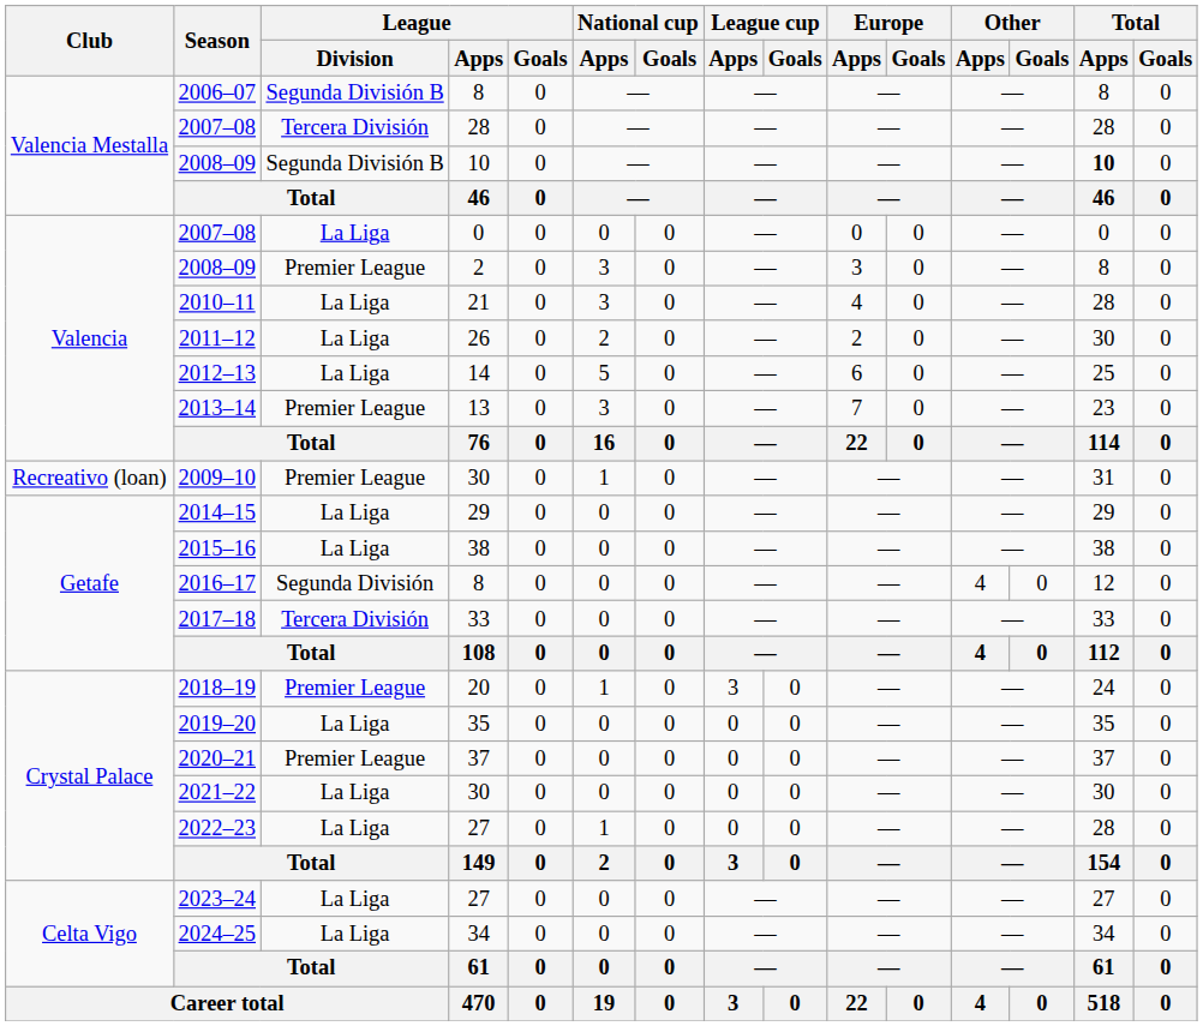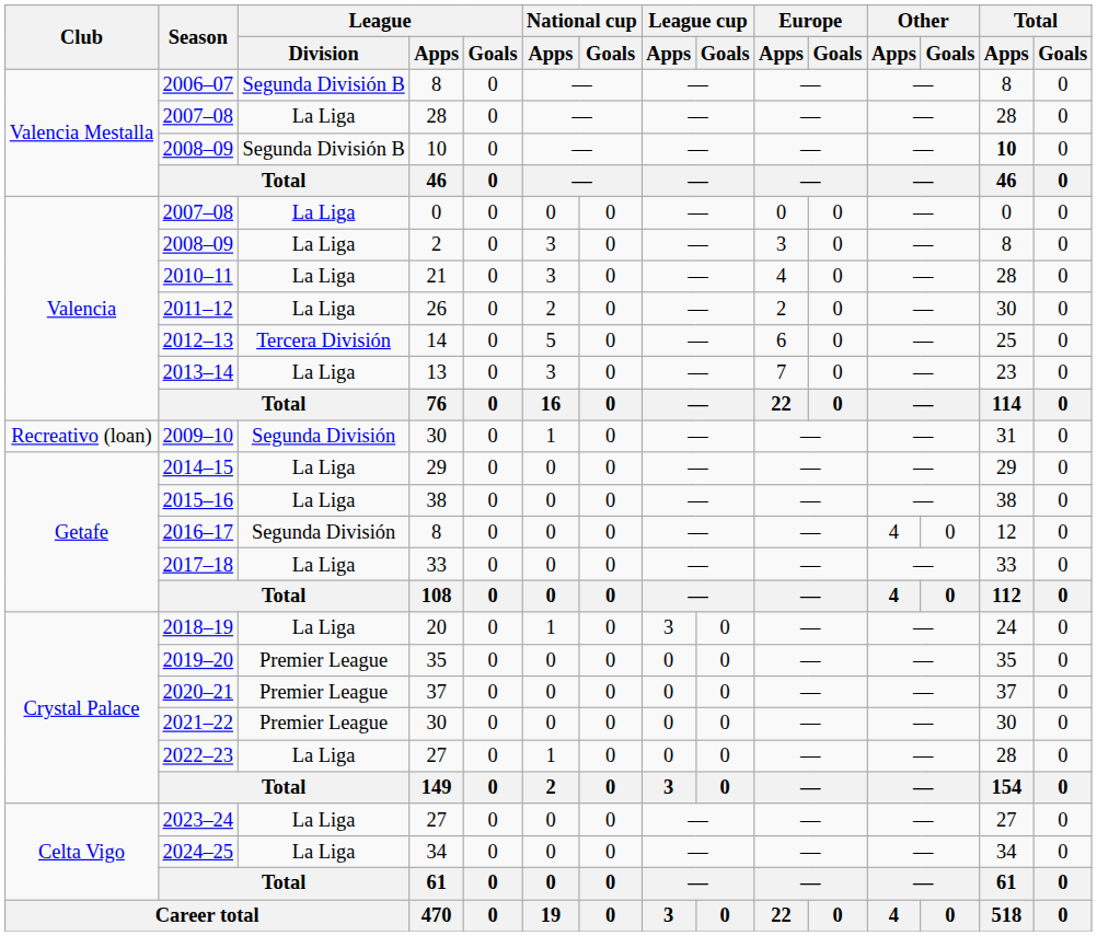2007–08 / 28 | League / Division: Tercera División -> La Liga
2008–09 / 2 | League / Division: Premier League -> La Liga
2012–13 | League / Division: La Liga -> Tercera División
2013–14 | League / Division: Premier League -> La Liga
2009–10 | League / Division: Premier League -> Segunda División
2017–18 | League / Division: Tercera División -> La Liga
2018–19 | League / Division: Premier League -> La Liga
2019–20 | League / Division: La Liga -> Premier League
2021–22 | League / Division: La Liga -> Premier League
